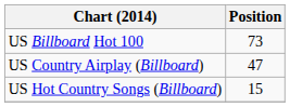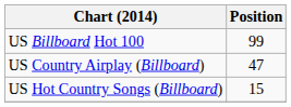US Billboard Hot 100 | Position: 73 -> 99
